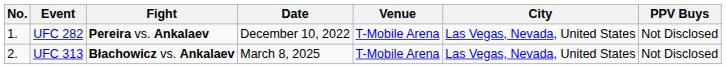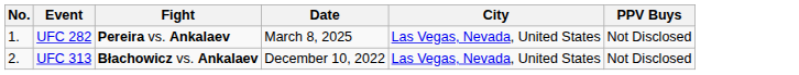- column: Venue | T-Mobile Arena | T-Mobile Arena
UFC 282 | Date: December 10, 2022 -> March 8, 2025
UFC 313 | Date: March 8, 2025 -> December 10, 2022
